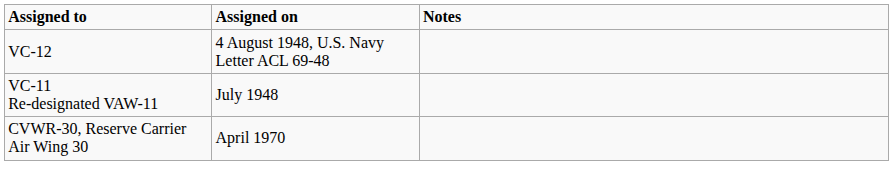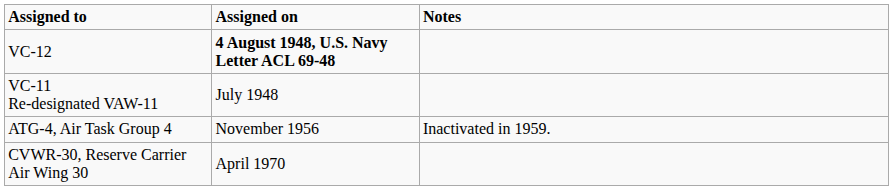VC-12 | Assigned on: normal -> bold
+ row: ATG-4, Air Task Group 4 | November 1956 | Inactivated in 1959.
